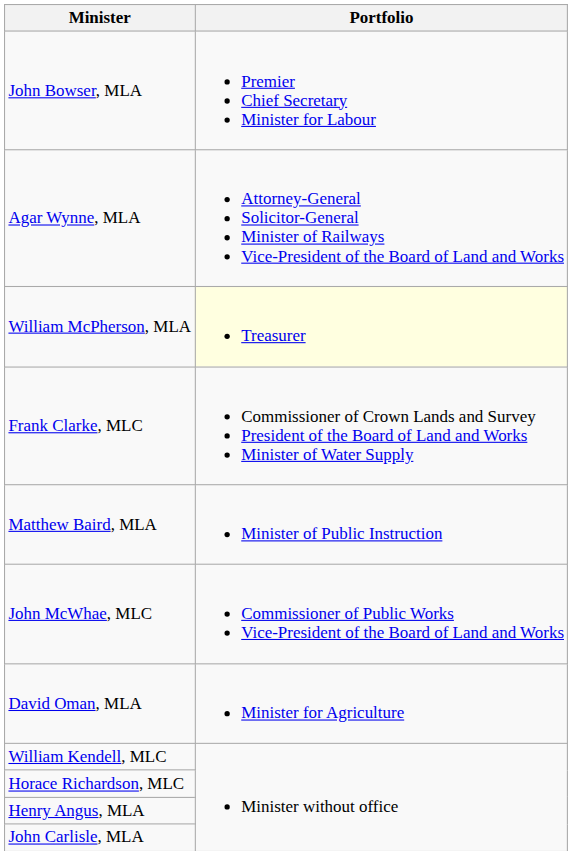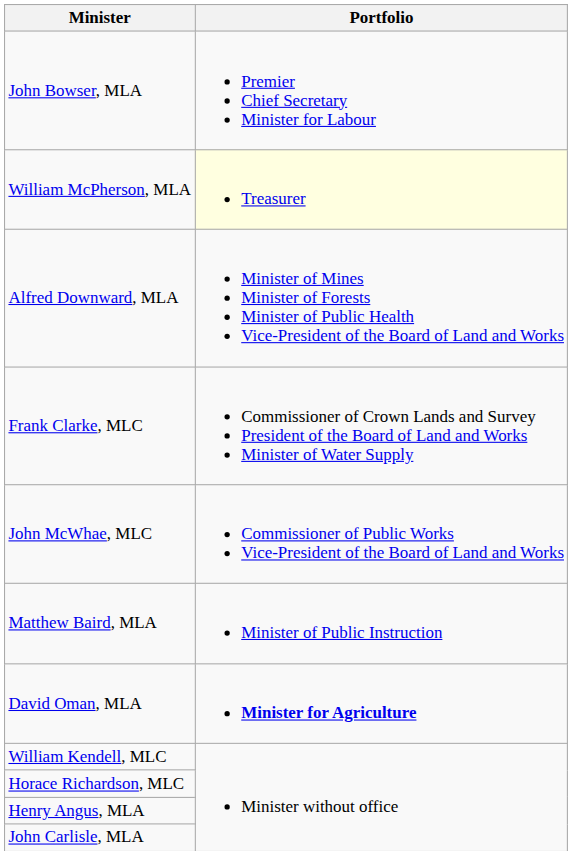- row: Agar Wynne, MLA | Attorney-General Solicitor-General Minister of Railways Vice-President of the Board of Land and Works
+ row: Alfred Downward, MLA | Minister of Mines Minister of Forests Minister of Public Health Vice-President of the Board of Land and Works
rows swapped: Matthew Baird, MLA <-> John McWhae, MLC
David Oman, MLA | Portfolio: normal -> bold
